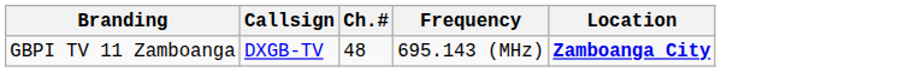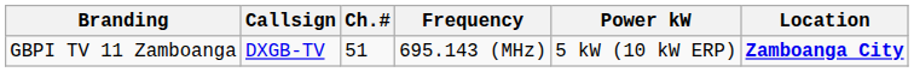+ column: Power kW | 5 kW (10 kW ERP)
GBPI TV 11 Zamboanga | Ch.#: 48 -> 51
